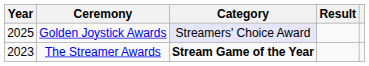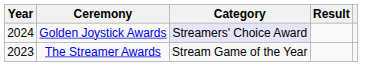Golden Joystick Awards | Year: 2025 -> 2024
The Streamer Awards | Category: bold -> normal
